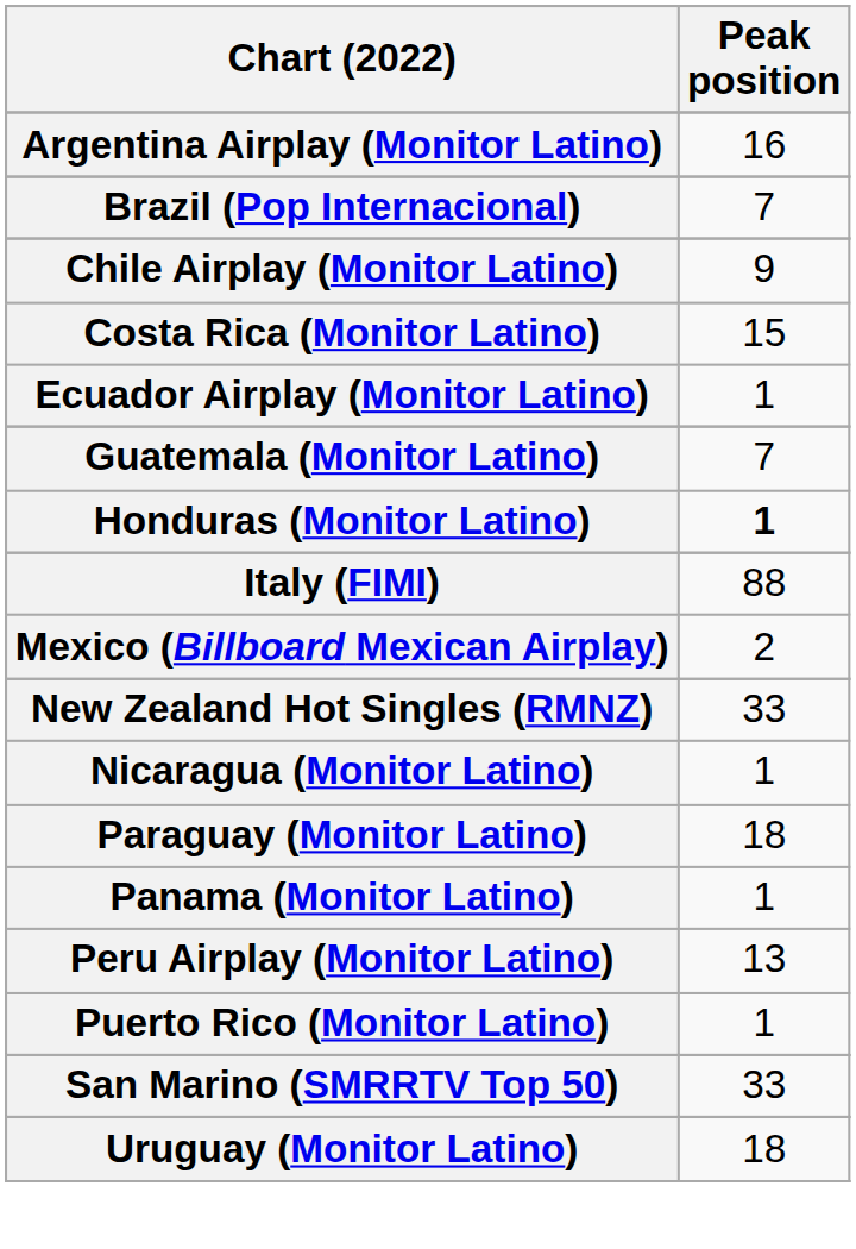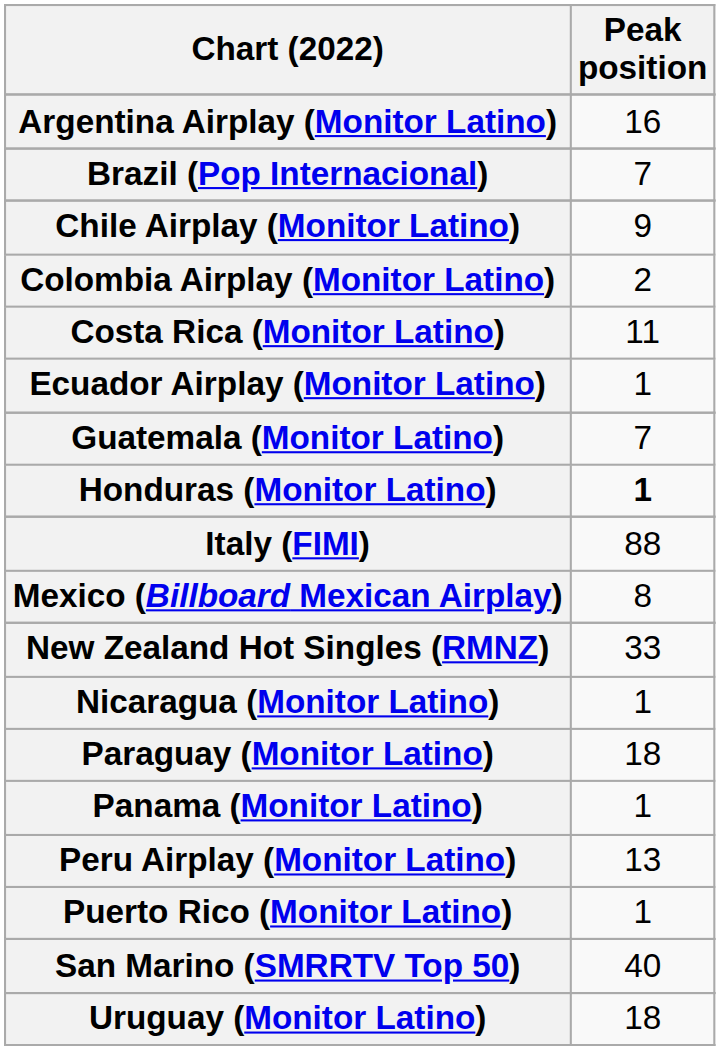+ row: Colombia Airplay (Monitor Latino) | 2
Costa Rica (Monitor Latino) | Peak position: 15 -> 11
Mexico (Billboard Mexican Airplay) | Peak position: 2 -> 8
San Marino (SMRRTV Top 50) | Peak position: 33 -> 40
